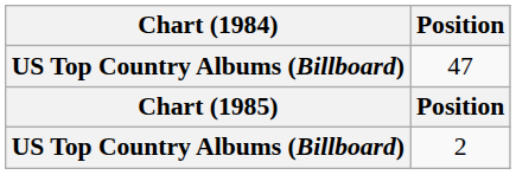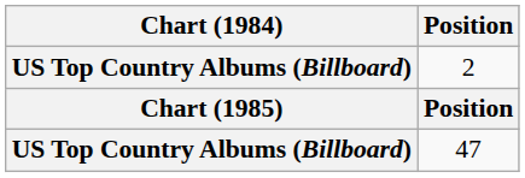rows swapped: 2 <-> 47
